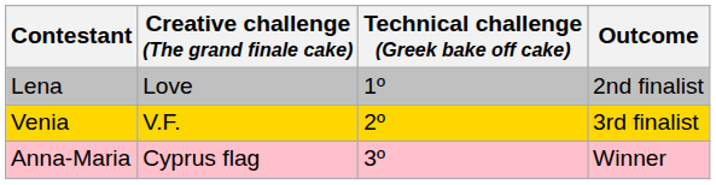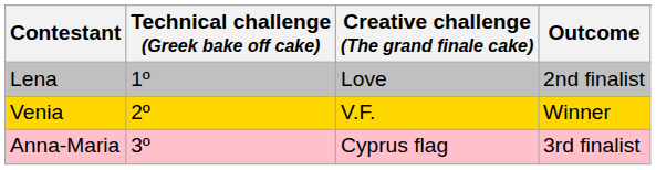columns swapped: Technical challenge (Greek bake off cake) <-> Creative challenge (The grand finale cake)
Venia | Outcome: 3rd finalist -> Winner
Anna-Maria | Outcome: Winner -> 3rd finalist
